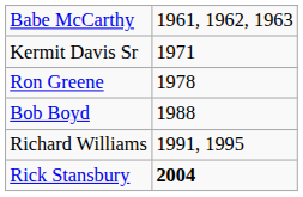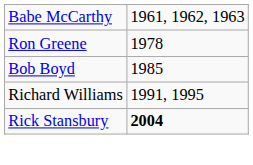- row: Kermit Davis Sr | 1971
Bob Boyd | column 2: 1988 -> 1985
